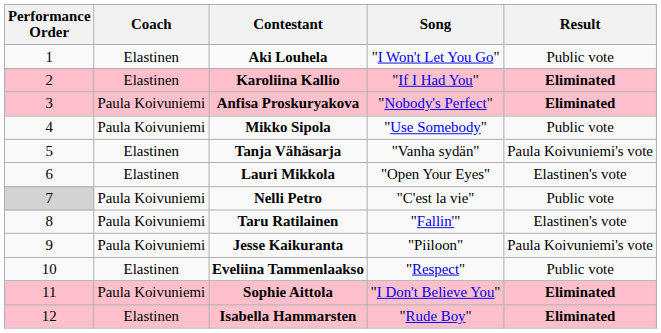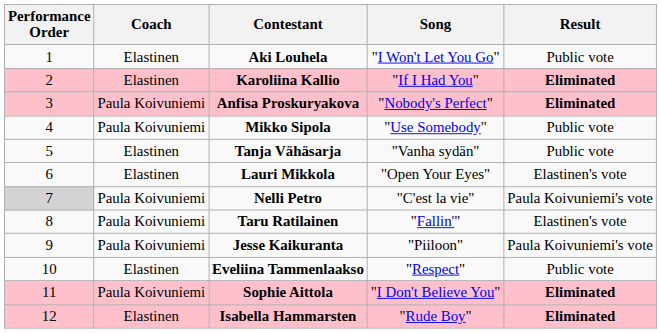Tanja Vähäsarja | Result: Paula Koivuniemi's vote -> Public vote
Nelli Petro | Result: Public vote -> Paula Koivuniemi's vote
